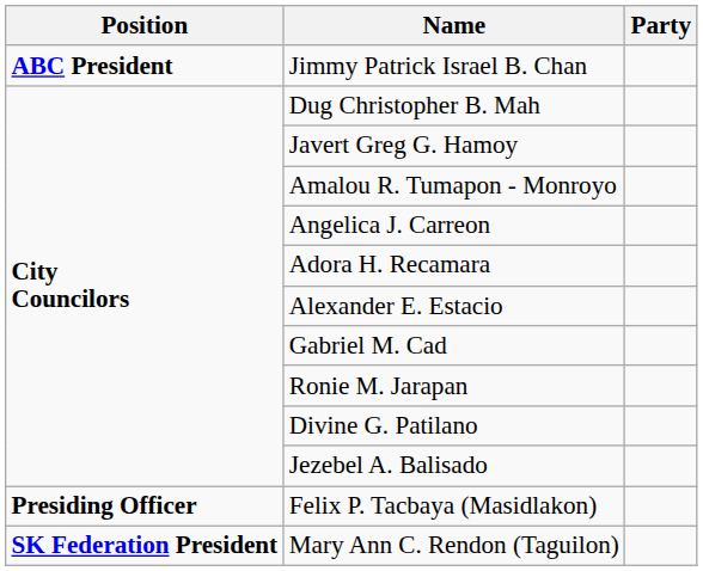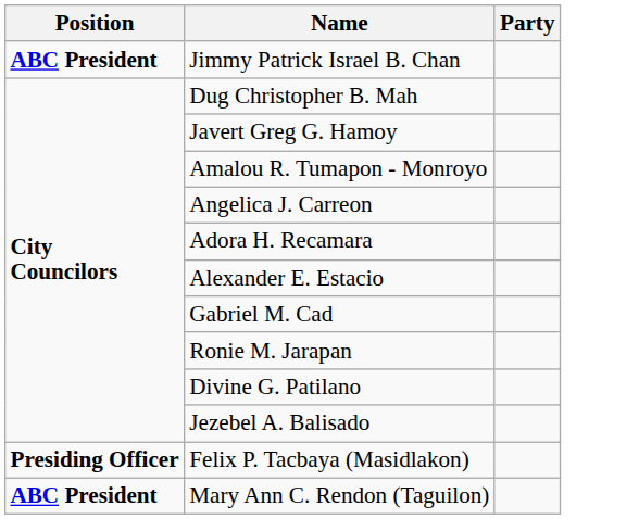Mary Ann C. Rendon (Taguilon) | Position: SK Federation President -> ABC President
